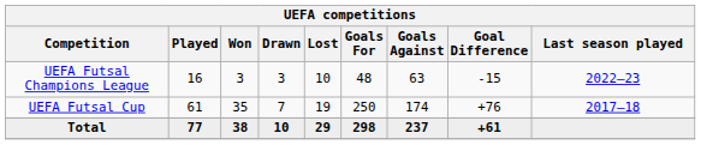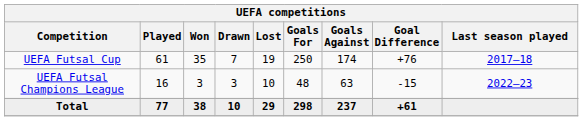rows swapped: UEFA Futsal Cup <-> UEFA Futsal Champions League
